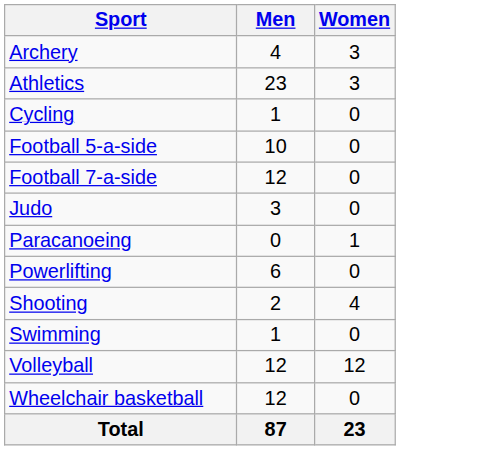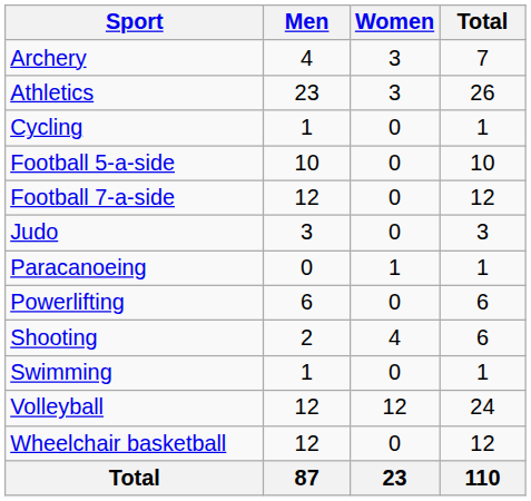+ column: Total | 7 | 26 | 1 | 10 | 12 | 3 | 1 | 6 | 6 | 1 | 24 | 12 | 110
